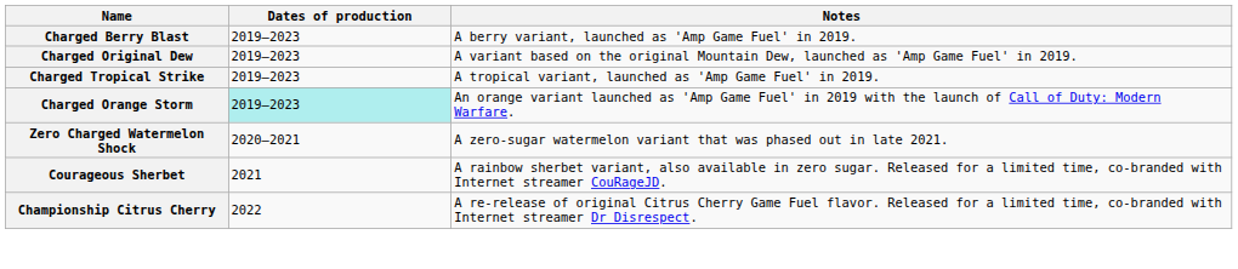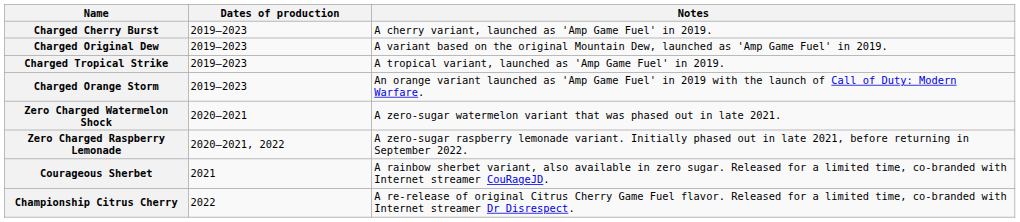+ row: Charged Cherry Burst | 2019–2023 | A cherry variant, launched as 'Amp Game Fuel' in 2019.
- row: Charged Berry Blast | 2019–2023 | A berry variant, launched as 'Amp Game Fuel' in 2019.
Charged Orange Storm | Dates of production: paleturquoise background -> no background
+ row: Zero Charged Raspberry Lemonade | 2020–2021, 2022 | A zero-sugar raspberry lemonade variant. Initially phased out in late 2021, before returning in September 2022.
